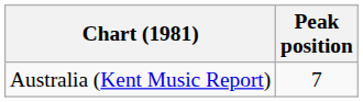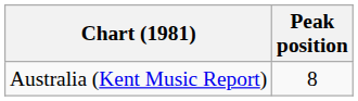Australia (Kent Music Report) | Peak position: 7 -> 8
